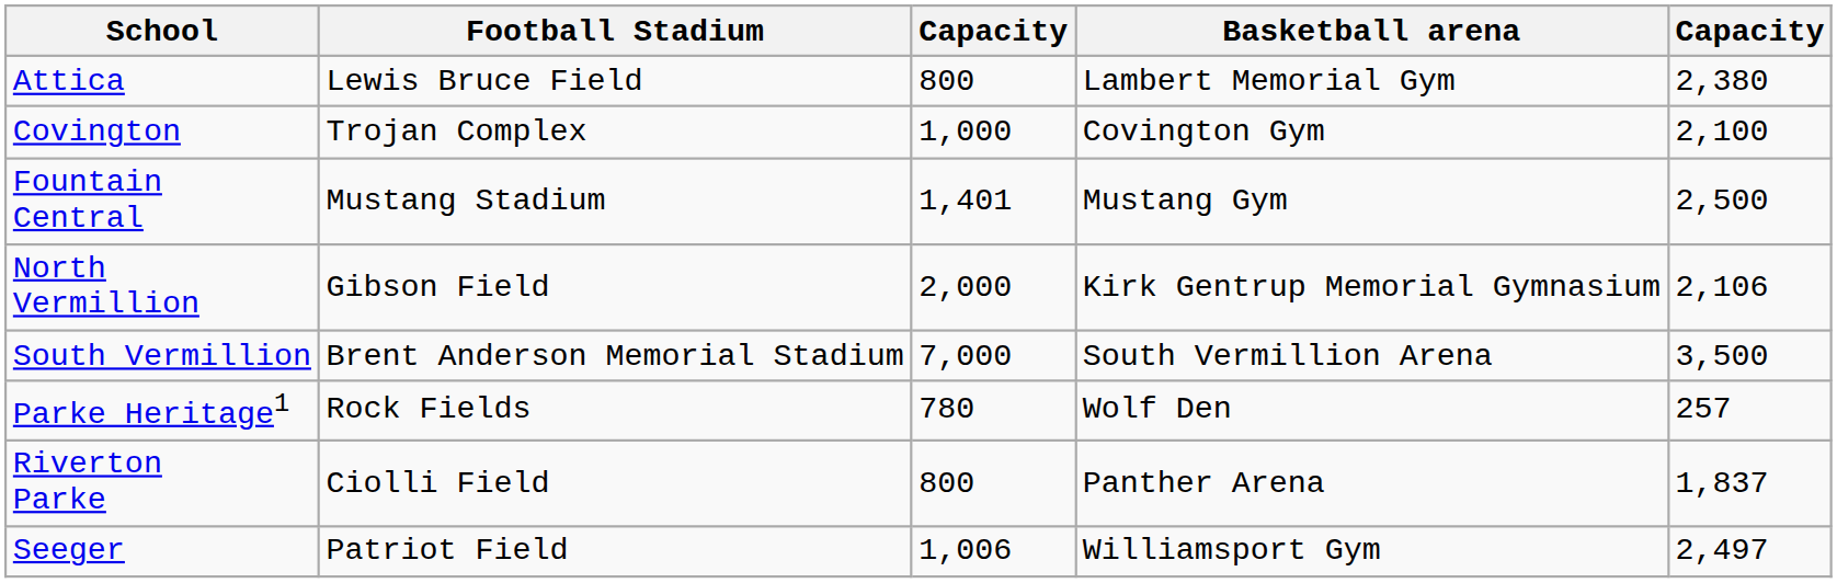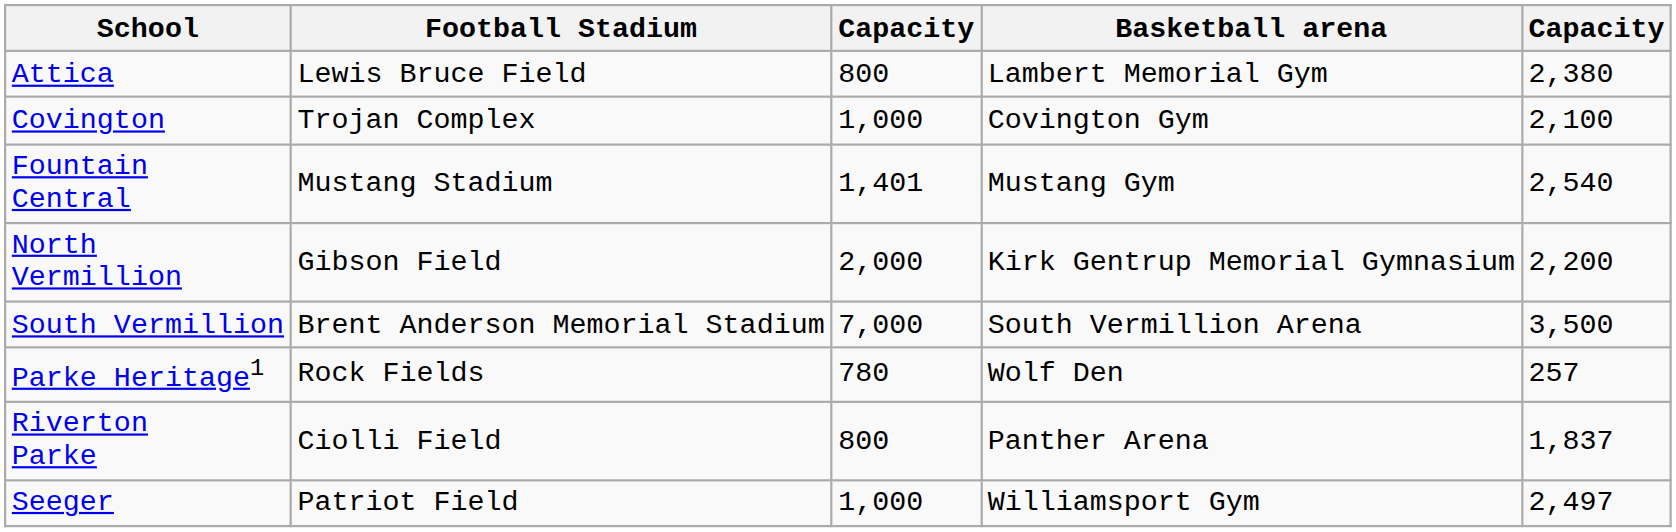Fountain Central | column 5: 2,500 -> 2,540
North Vermillion | column 5: 2,106 -> 2,200
Seeger | column 3: 1,006 -> 1,000
